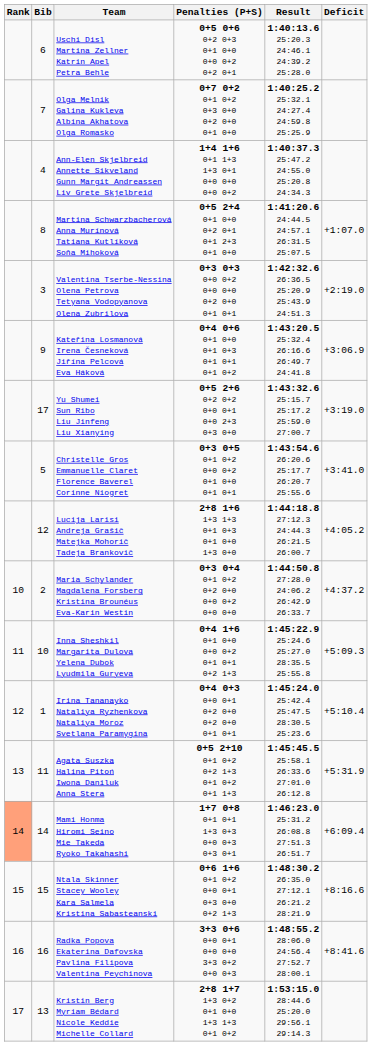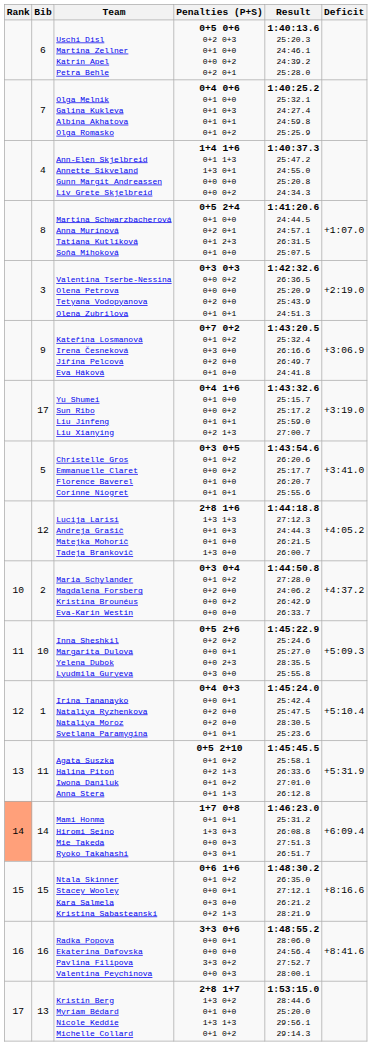Olga Melnik Galina Kukleva Albina Akhatova Olga Romasko | Penalties (P+S): 0+7 0+2 0+1 0+2 0+3 0+0 0+2 0+0 0+1 0+0 -> 0+4 0+6 0+1 0+0 0+1 0+3 0+1 0+1 0+1 0+2
Kateřina Losmanová Irena Česneková Jiřína Pelcová Eva Háková | Penalties (P+S): 0+4 0+6 0+1 0+0 0+1 0+3 0+1 0+1 0+1 0+2 -> 0+7 0+2 0+1 0+2 0+3 0+0 0+2 0+0 0+1 0+0
Yu Shumei Sun Ribo Liu Jinfeng Liu Xianying | Penalties (P+S): 0+5 2+6 0+2 0+2 0+0 0+1 0+0 2+3 0+3 0+0 -> 0+4 1+6 0+1 0+0 0+0 0+2 0+1 0+1 0+2 1+3
Inna Sheshkil Margarita Dulova Yelena Dubok Lyudmila Guryeva | Penalties (P+S): 0+4 1+6 0+1 0+0 0+0 0+2 0+1 0+1 0+2 1+3 -> 0+5 2+6 0+2 0+2 0+0 0+1 0+0 2+3 0+3 0+0
